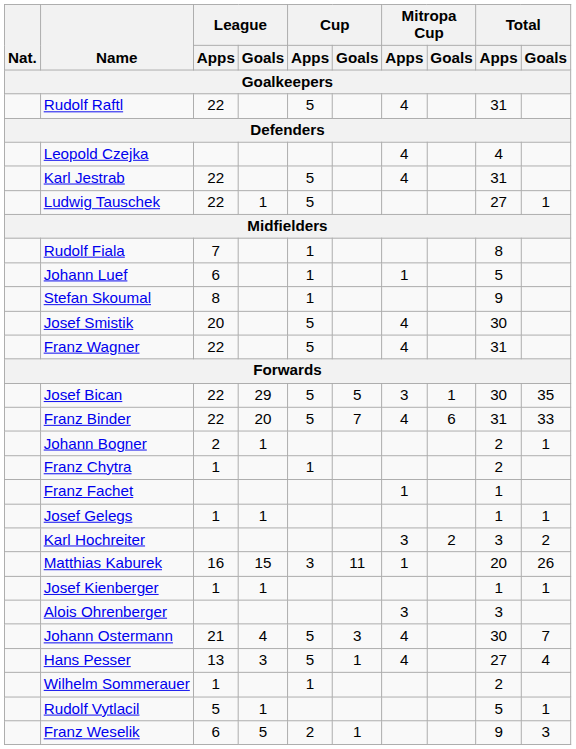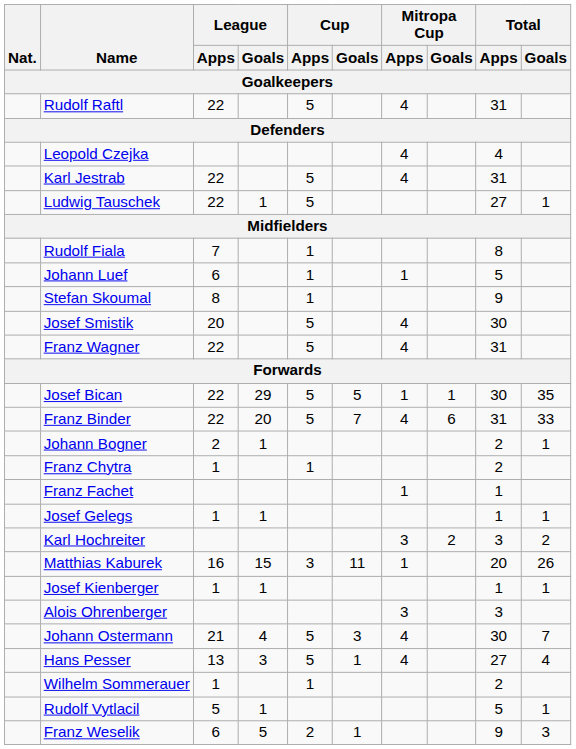Josef Bican | Mitropa Cup / Apps: 3 -> 1
